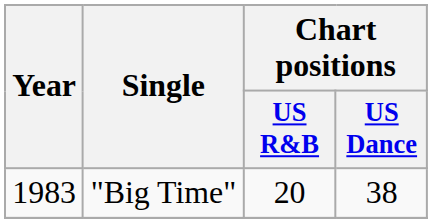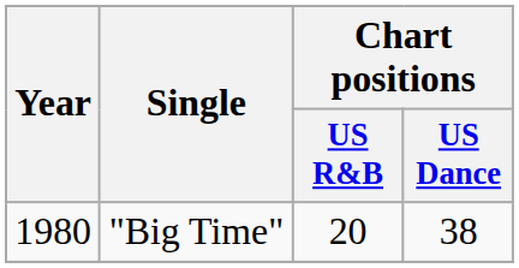"Big Time" | Year: 1983 -> 1980
